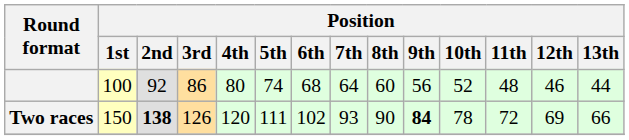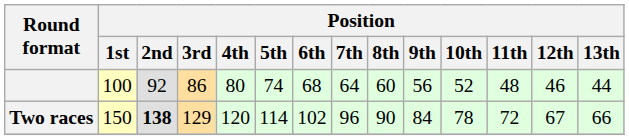Two races | Position / 3rd: 126 -> 129
Two races | Position / 5th: 111 -> 114
Two races | Position / 7th: 93 -> 96
Two races | Position / 9th: bold -> normal
Two races | Position / 12th: 69 -> 67
